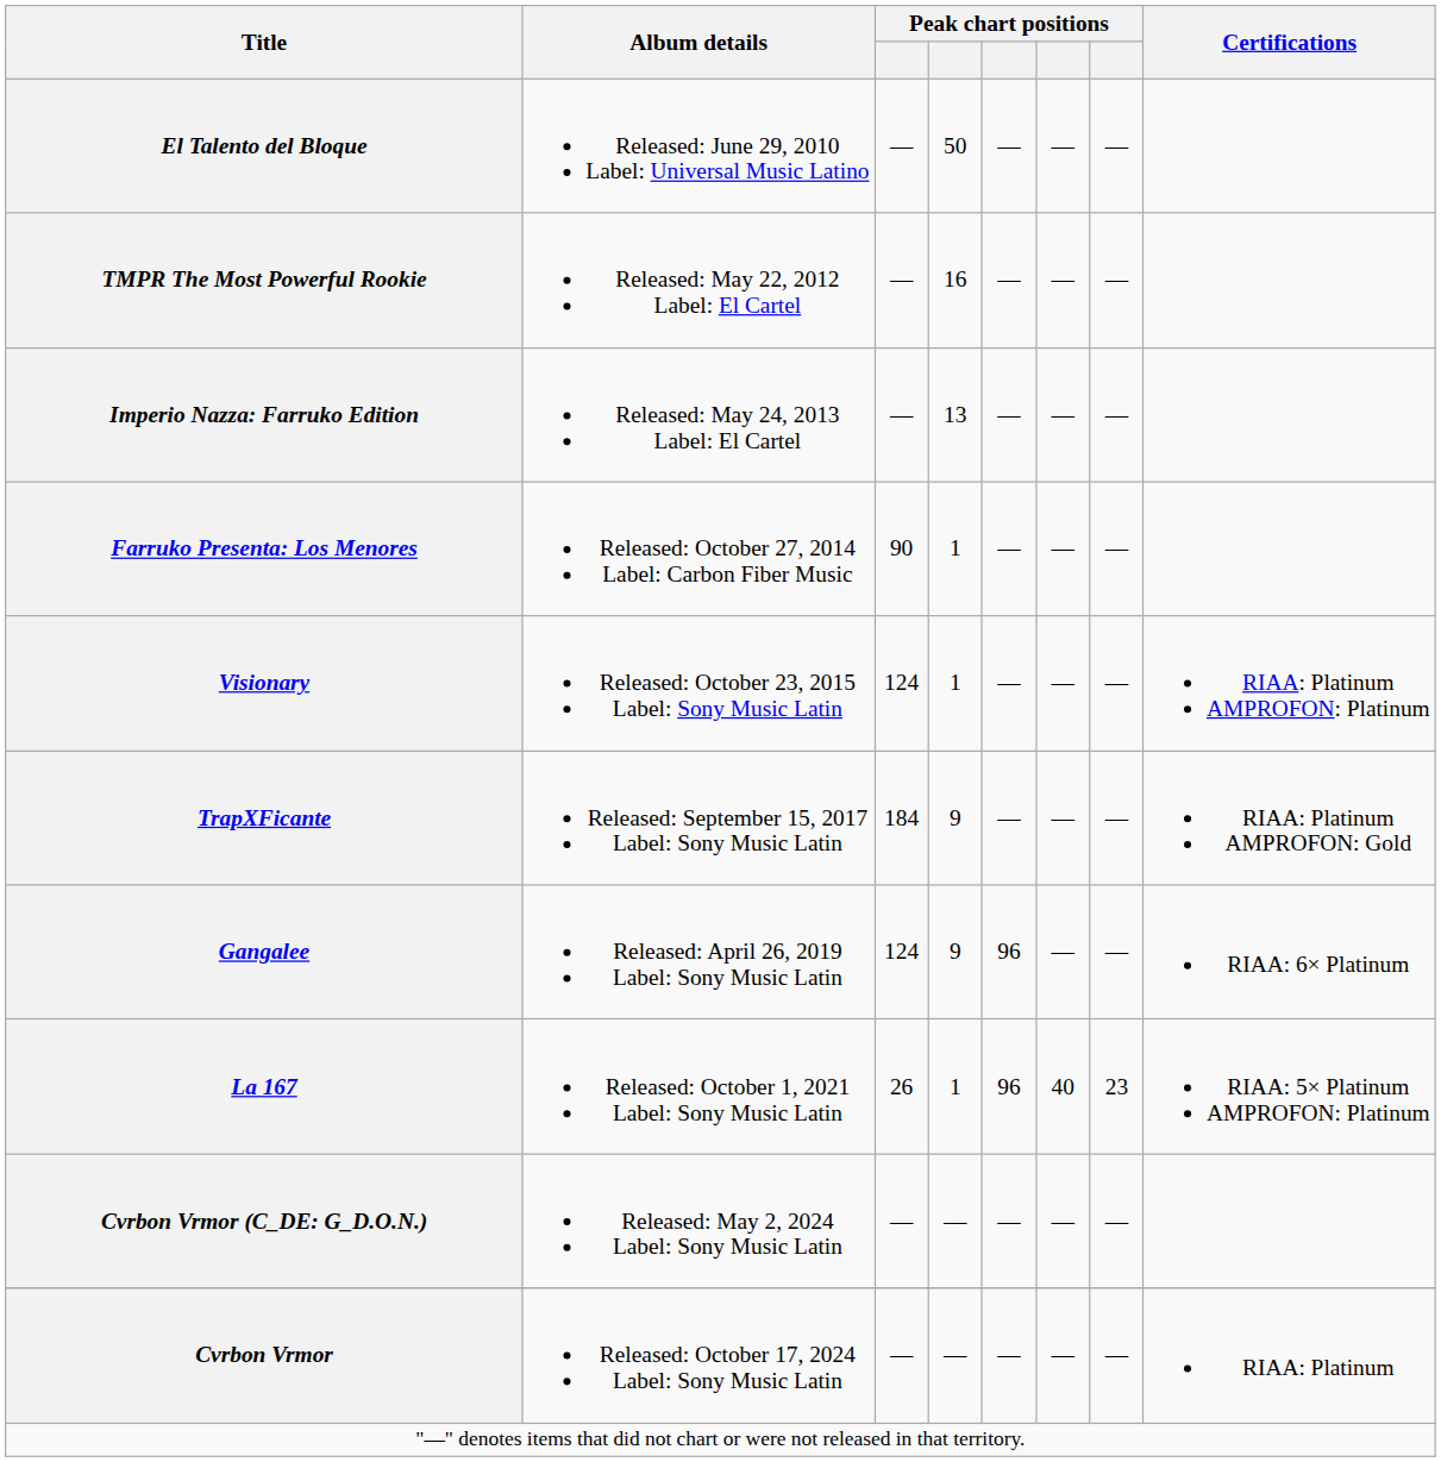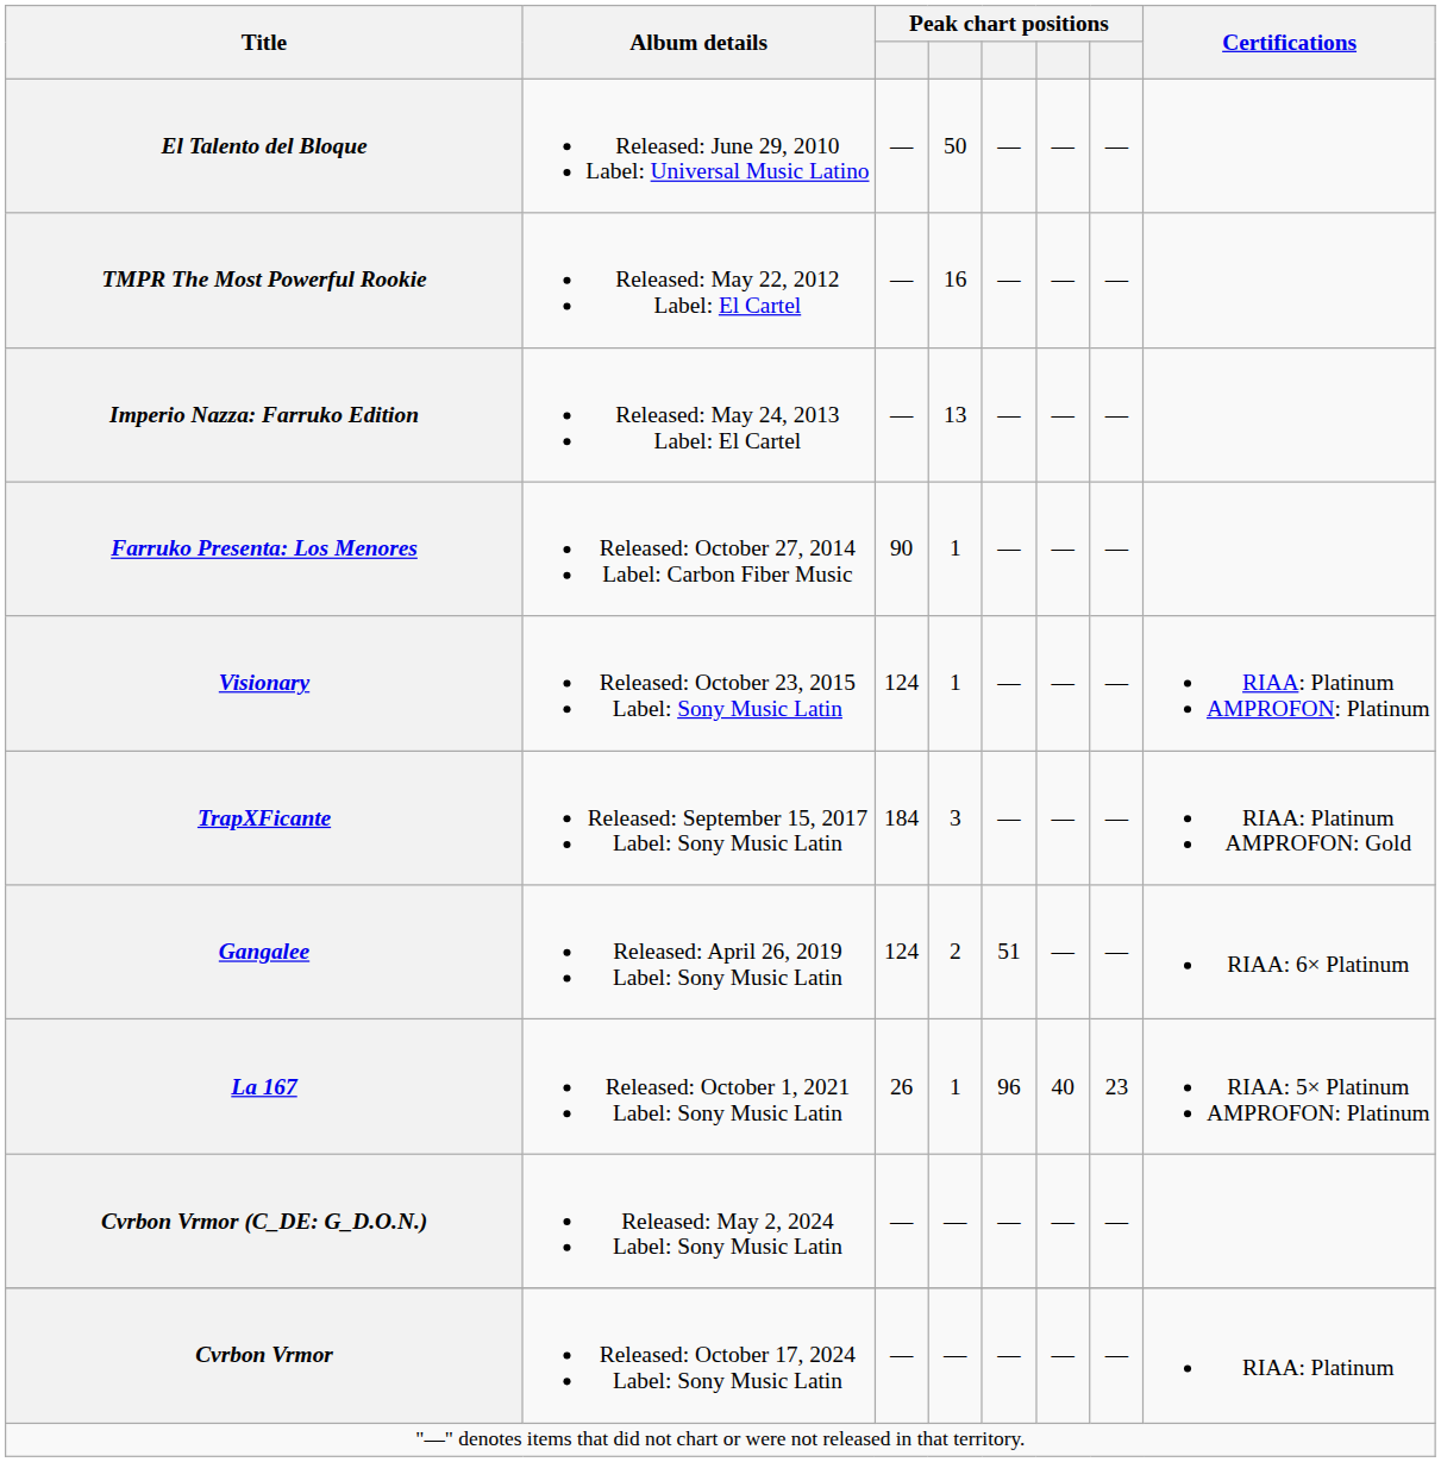TrapXFicante | column 4: 9 -> 3
Gangalee | column 4: 9 -> 2
Gangalee | column 5: 96 -> 51
